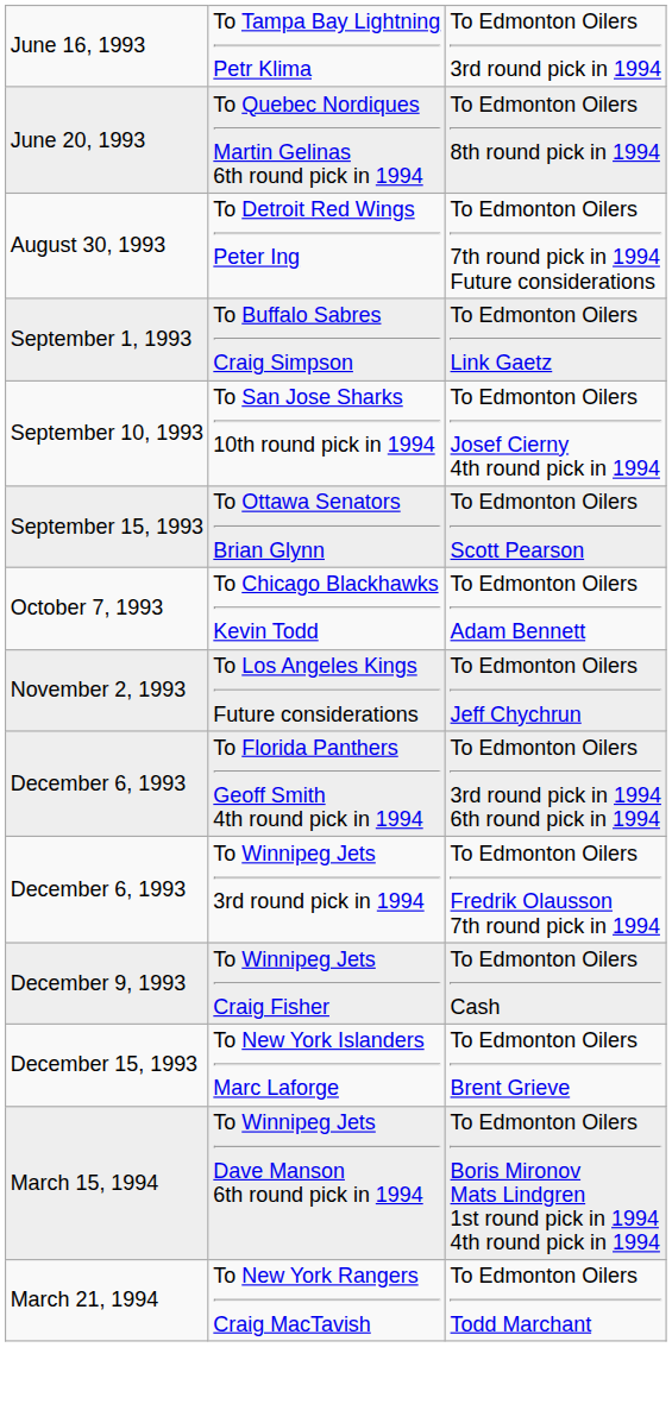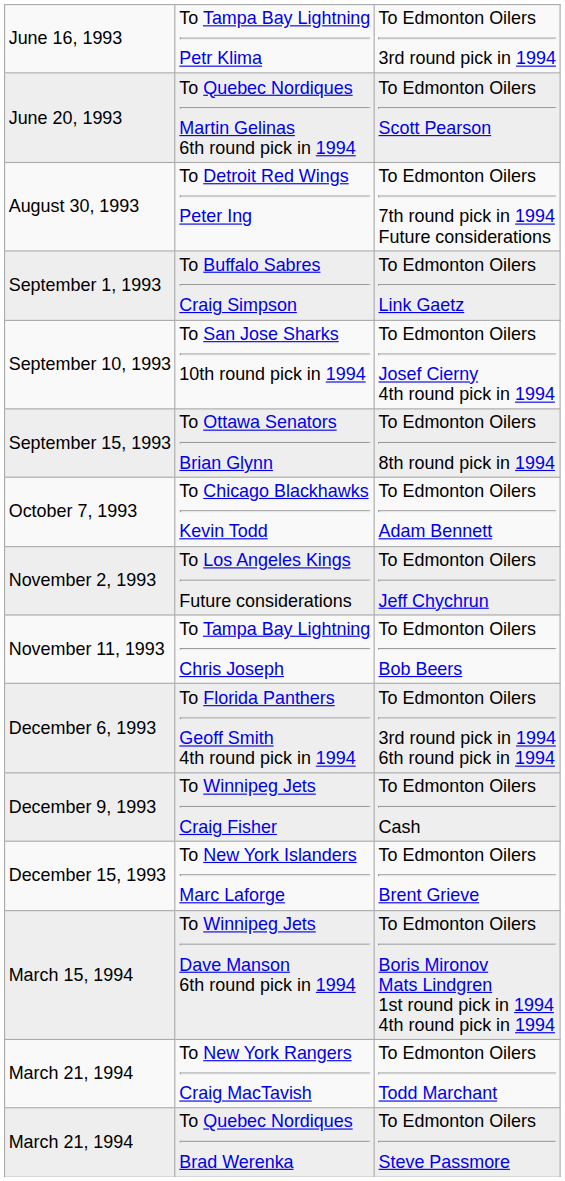To Quebec Nordiques Martin Gelinas 6th round pick in 1994 | column 3: To Edmonton Oilers 8th round pick in 1994 -> To Edmonton Oilers Scott Pearson
To Ottawa Senators Brian Glynn | column 3: To Edmonton Oilers Scott Pearson -> To Edmonton Oilers 8th round pick in 1994
+ row: November 11, 1993 | To Tampa Bay Lightning Chris Joseph | To Edmonton Oilers Bob Beers
- row: December 6, 1993 | To Winnipeg Jets 3rd round pick in 1994 | To Edmonton Oilers Fredrik Olausson 7th round pick in 1994
+ row: March 21, 1994 | To Quebec Nordiques Brad Werenka | To Edmonton Oilers Steve Passmore
